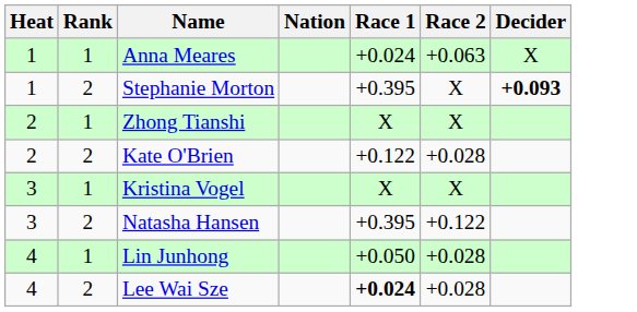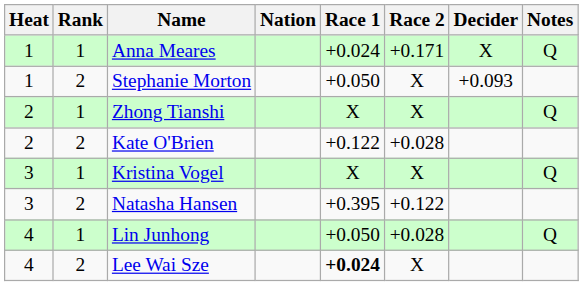+ column: Notes | Q | Q | Q | Q
Anna Meares | Race 2: +0.063 -> +0.171
Stephanie Morton | Race 1: +0.395 -> +0.050
Stephanie Morton | Decider: bold -> normal
Lee Wai Sze | Race 2: +0.028 -> X
